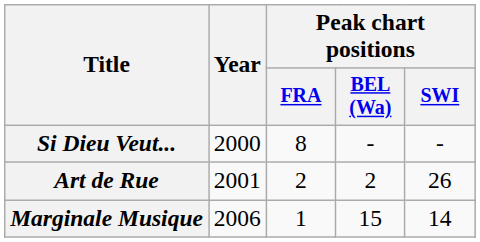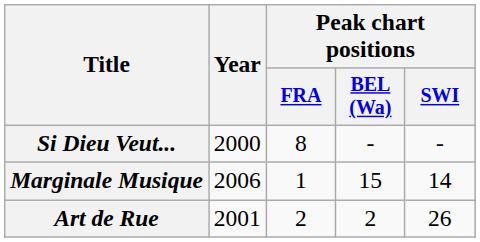rows swapped: Art de Rue <-> Marginale Musique
